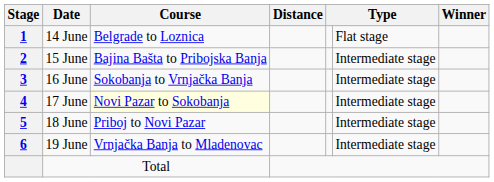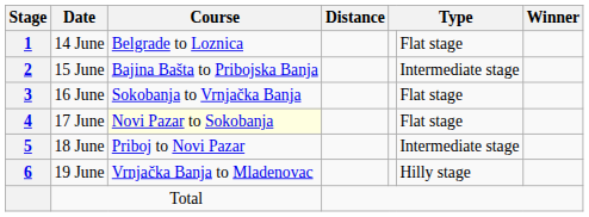16 June | column 6: Intermediate stage -> Flat stage
17 June | column 6: Intermediate stage -> Flat stage
19 June | column 6: Intermediate stage -> Hilly stage
